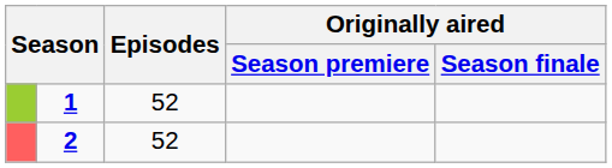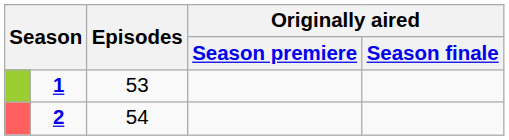1 | Episodes: 52 -> 53
2 | Episodes: 52 -> 54
